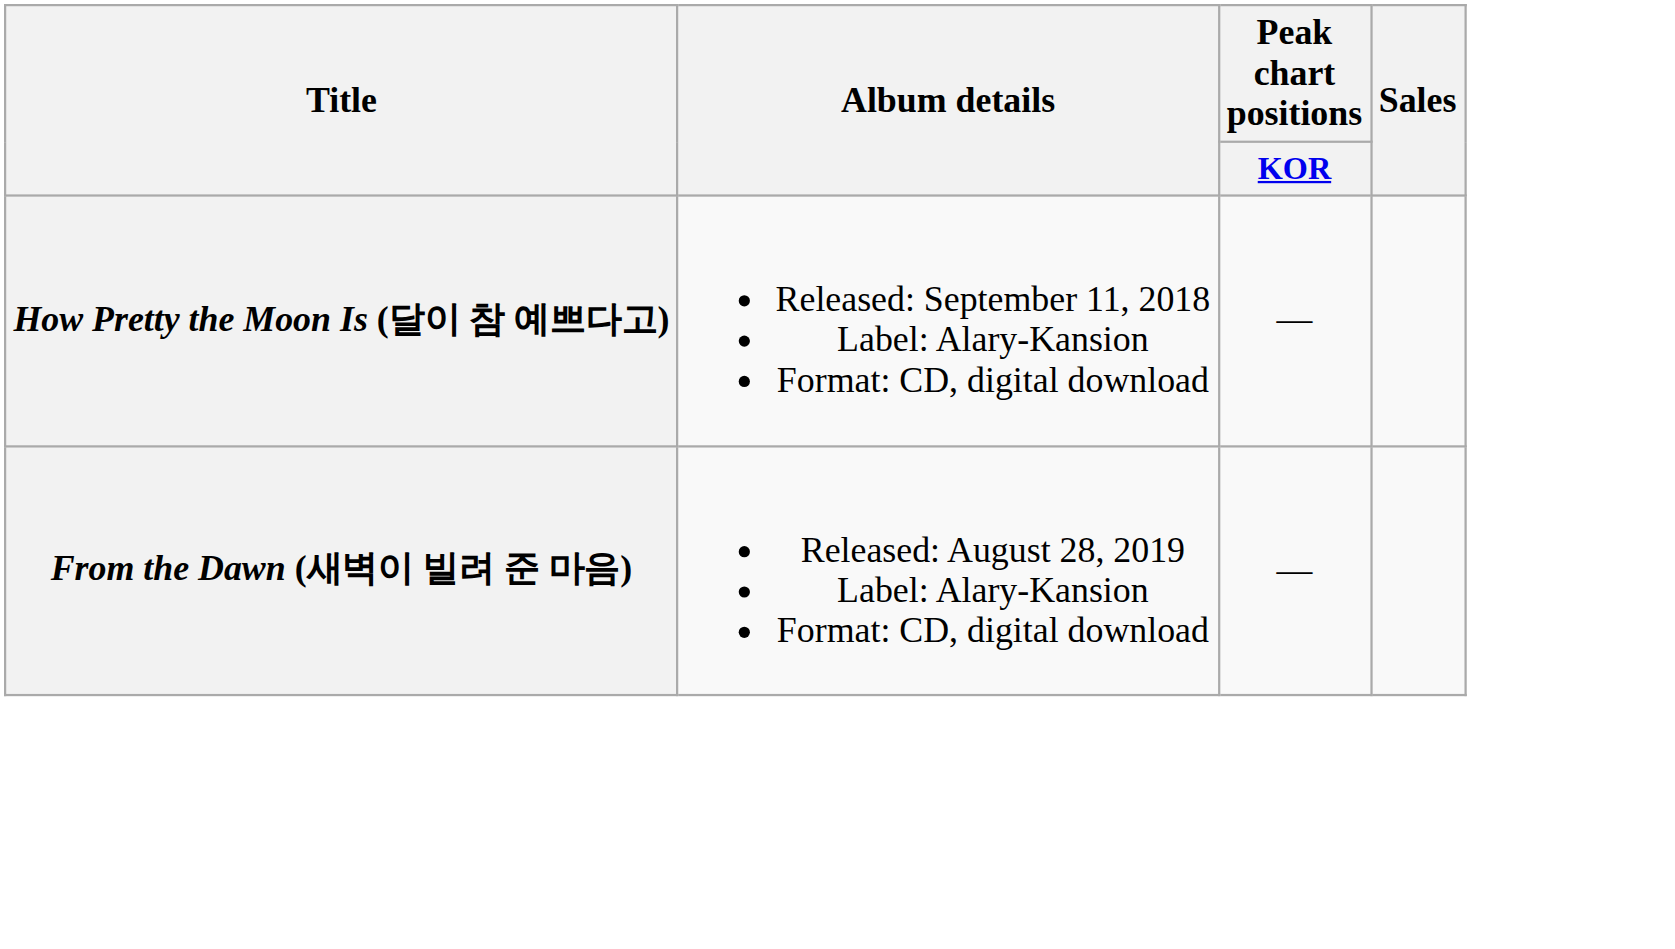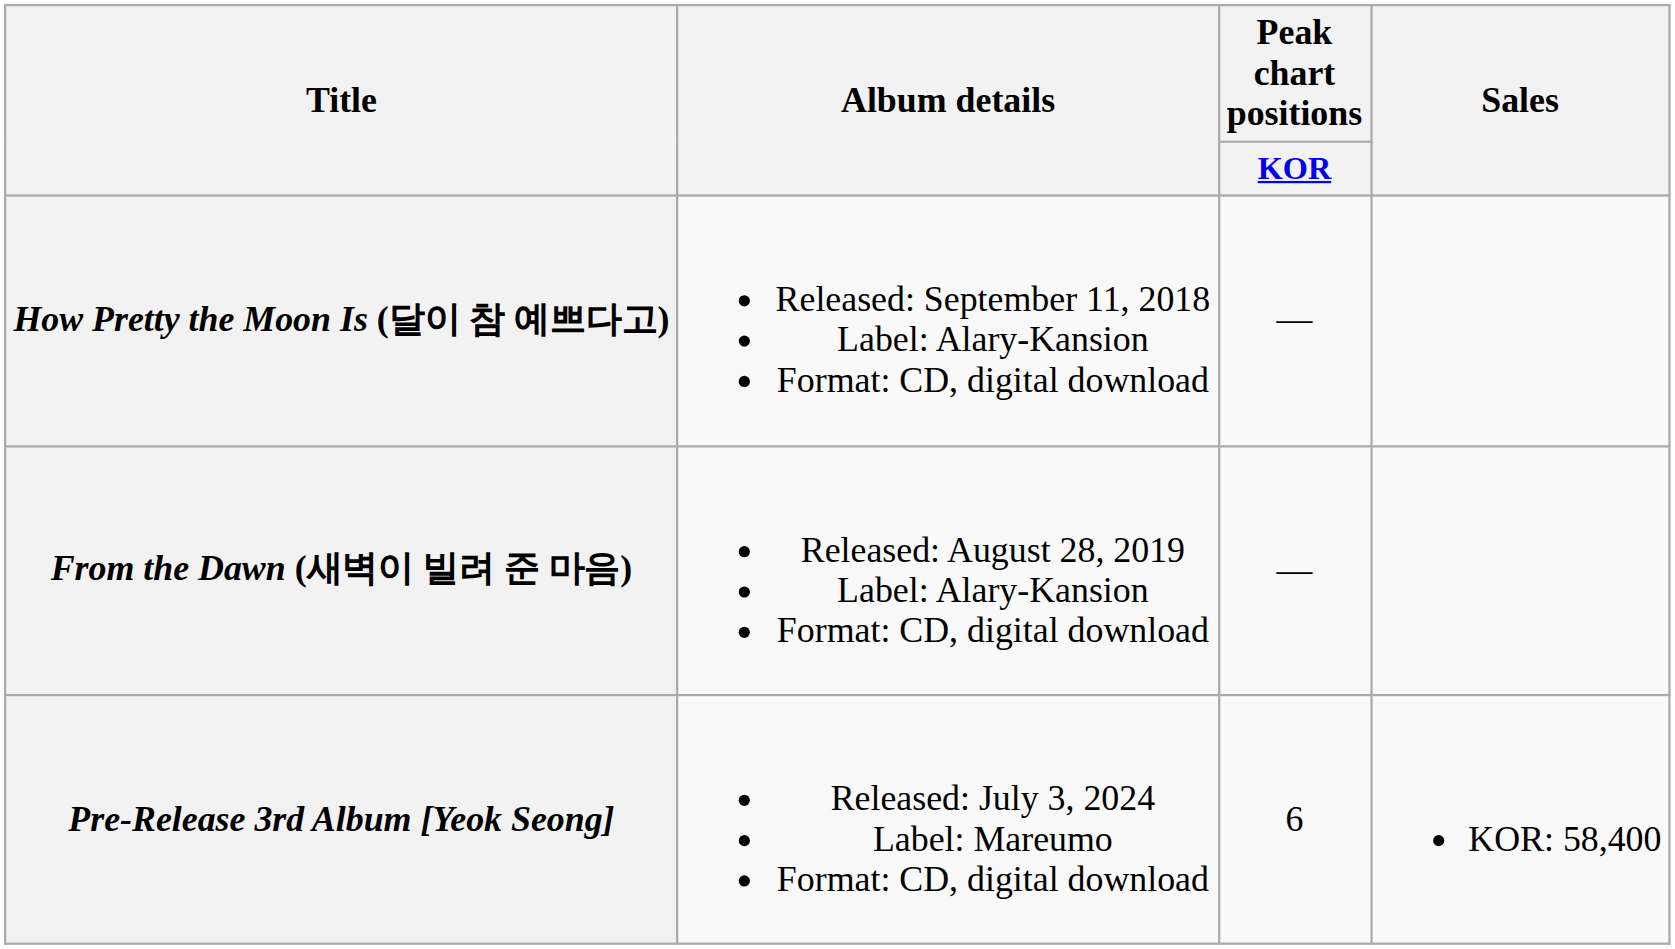+ row: Pre-Release 3rd Album [Yeok Seong] | Released: July 3, 2024 Label: Mareumo Format: CD, digital download | 6 | KOR: 58,400
